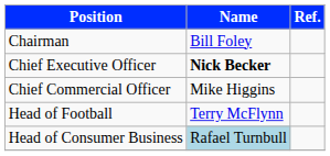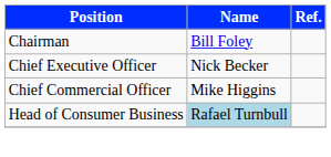Chief Executive Officer | Name: bold -> normal
- row: Head of Football | Terry McFlynn
